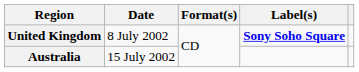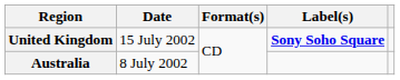United Kingdom | Date: 8 July 2002 -> 15 July 2002
Australia | Date: 15 July 2002 -> 8 July 2002
